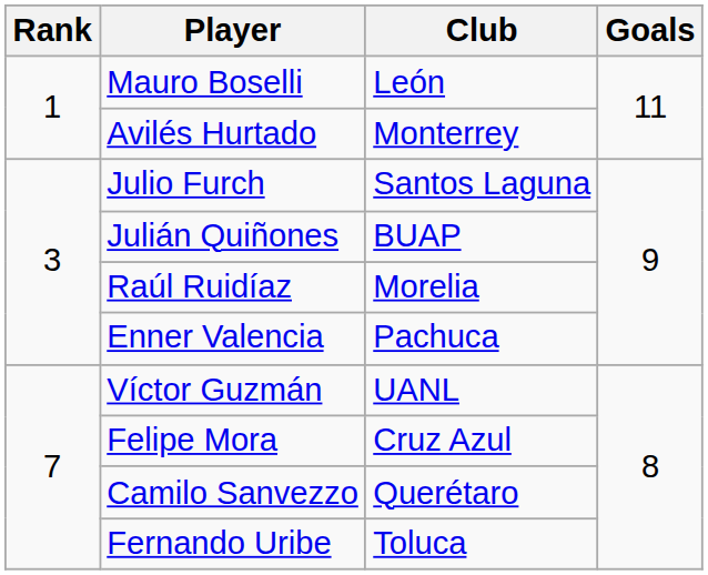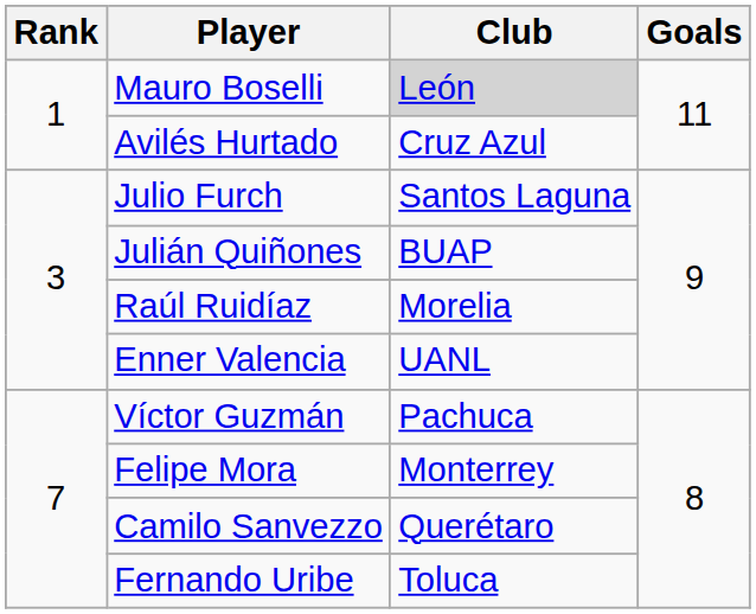Mauro Boselli | Club: no background -> lightgrey background
Avilés Hurtado | Club: Monterrey -> Cruz Azul
Enner Valencia | Club: Pachuca -> UANL
Víctor Guzmán | Club: UANL -> Pachuca
Felipe Mora | Club: Cruz Azul -> Monterrey
